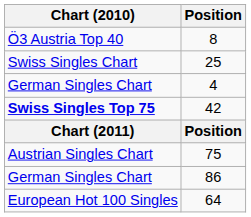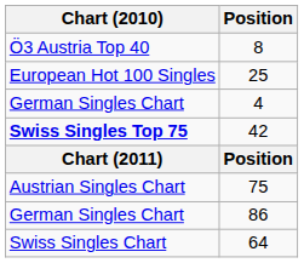25 | Chart (2010): Swiss Singles Chart -> European Hot 100 Singles
64 | Chart (2010): European Hot 100 Singles -> Swiss Singles Chart
